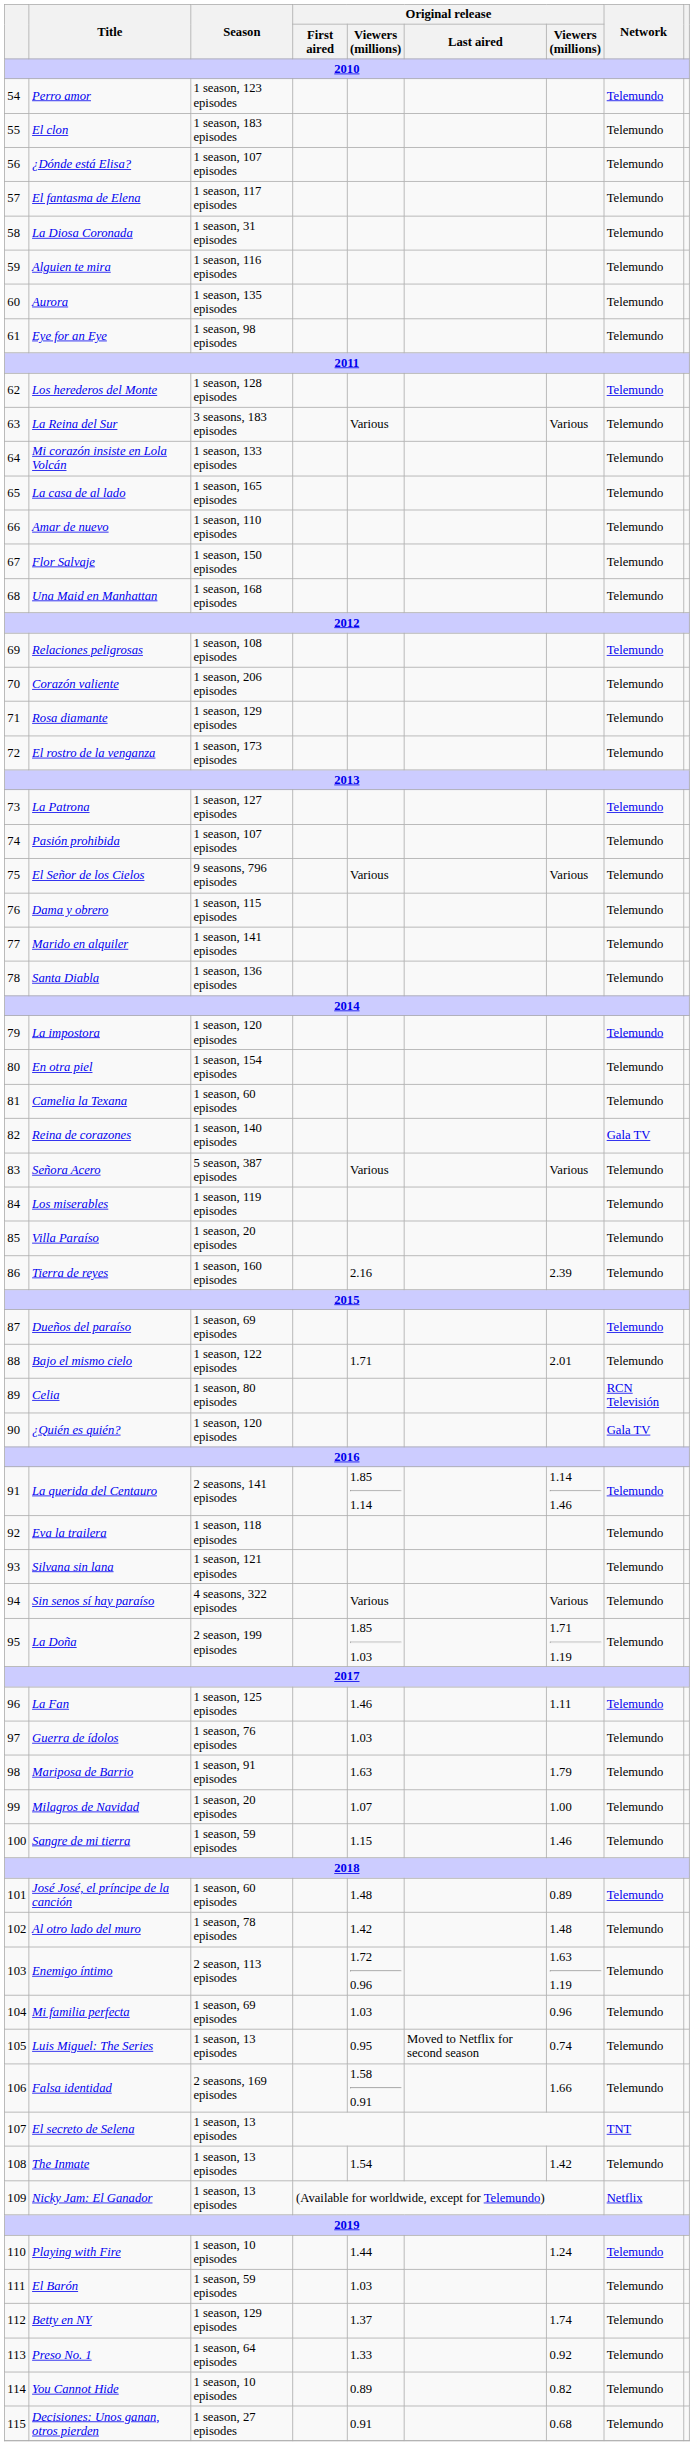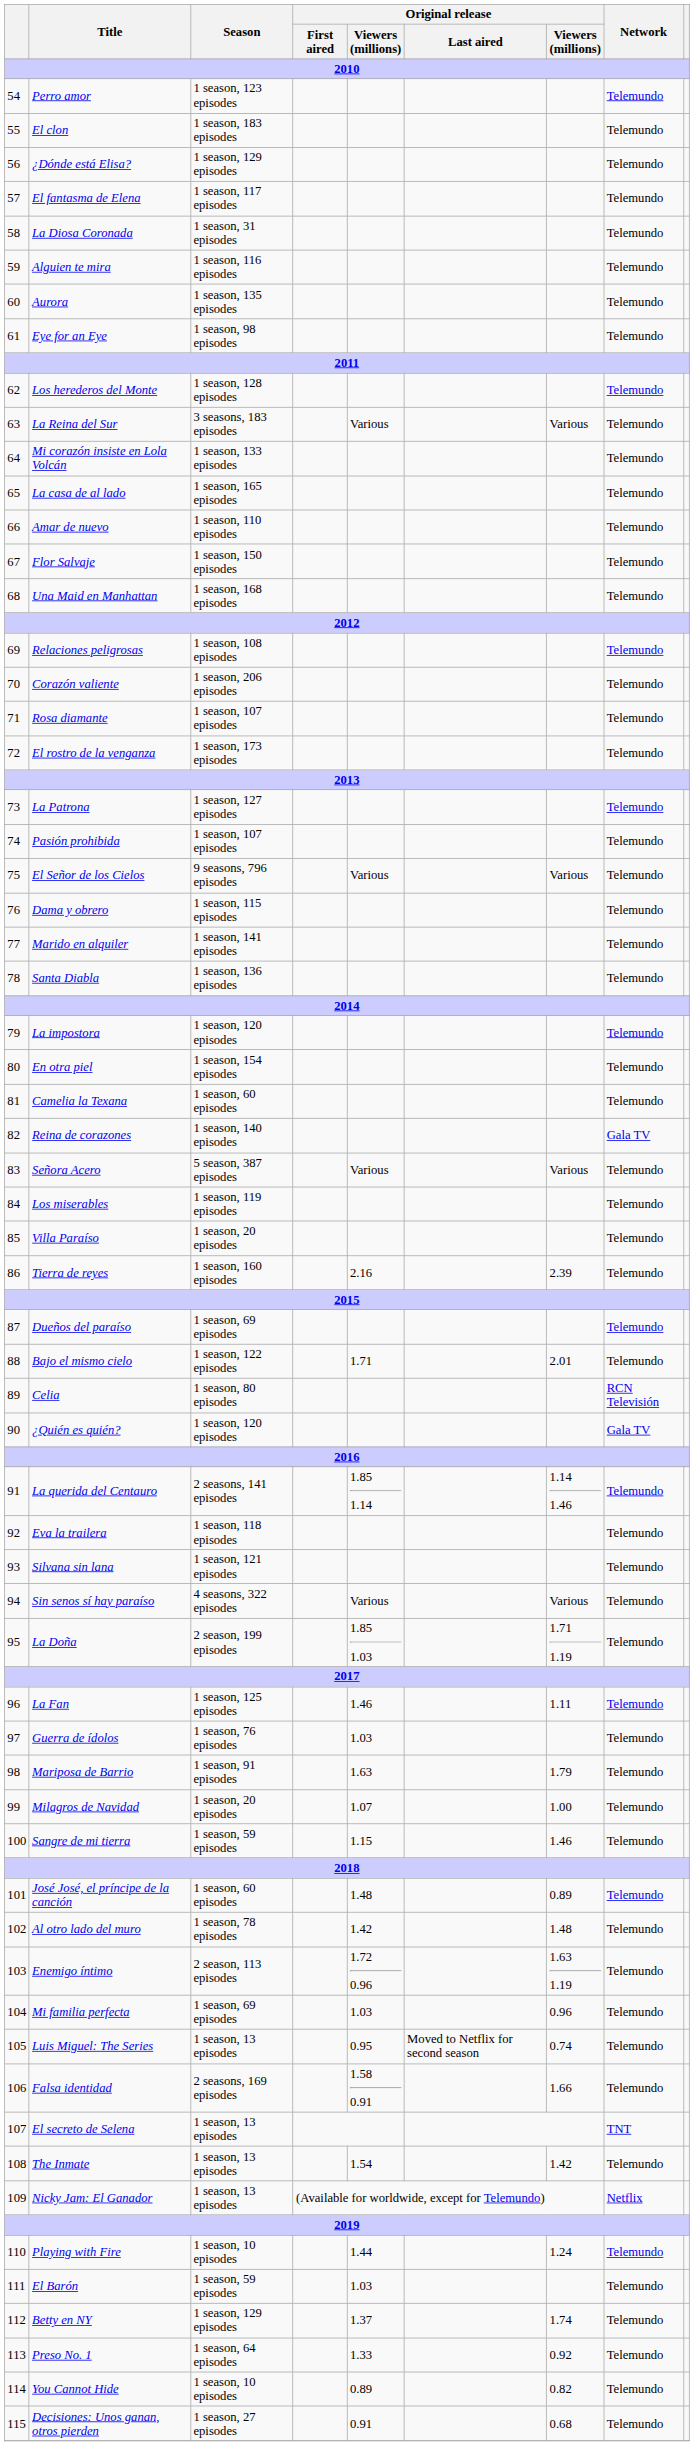¿Dónde está Elisa? | Season: 1 season, 107 episodes -> 1 season, 129 episodes
Rosa diamante | Season: 1 season, 129 episodes -> 1 season, 107 episodes
